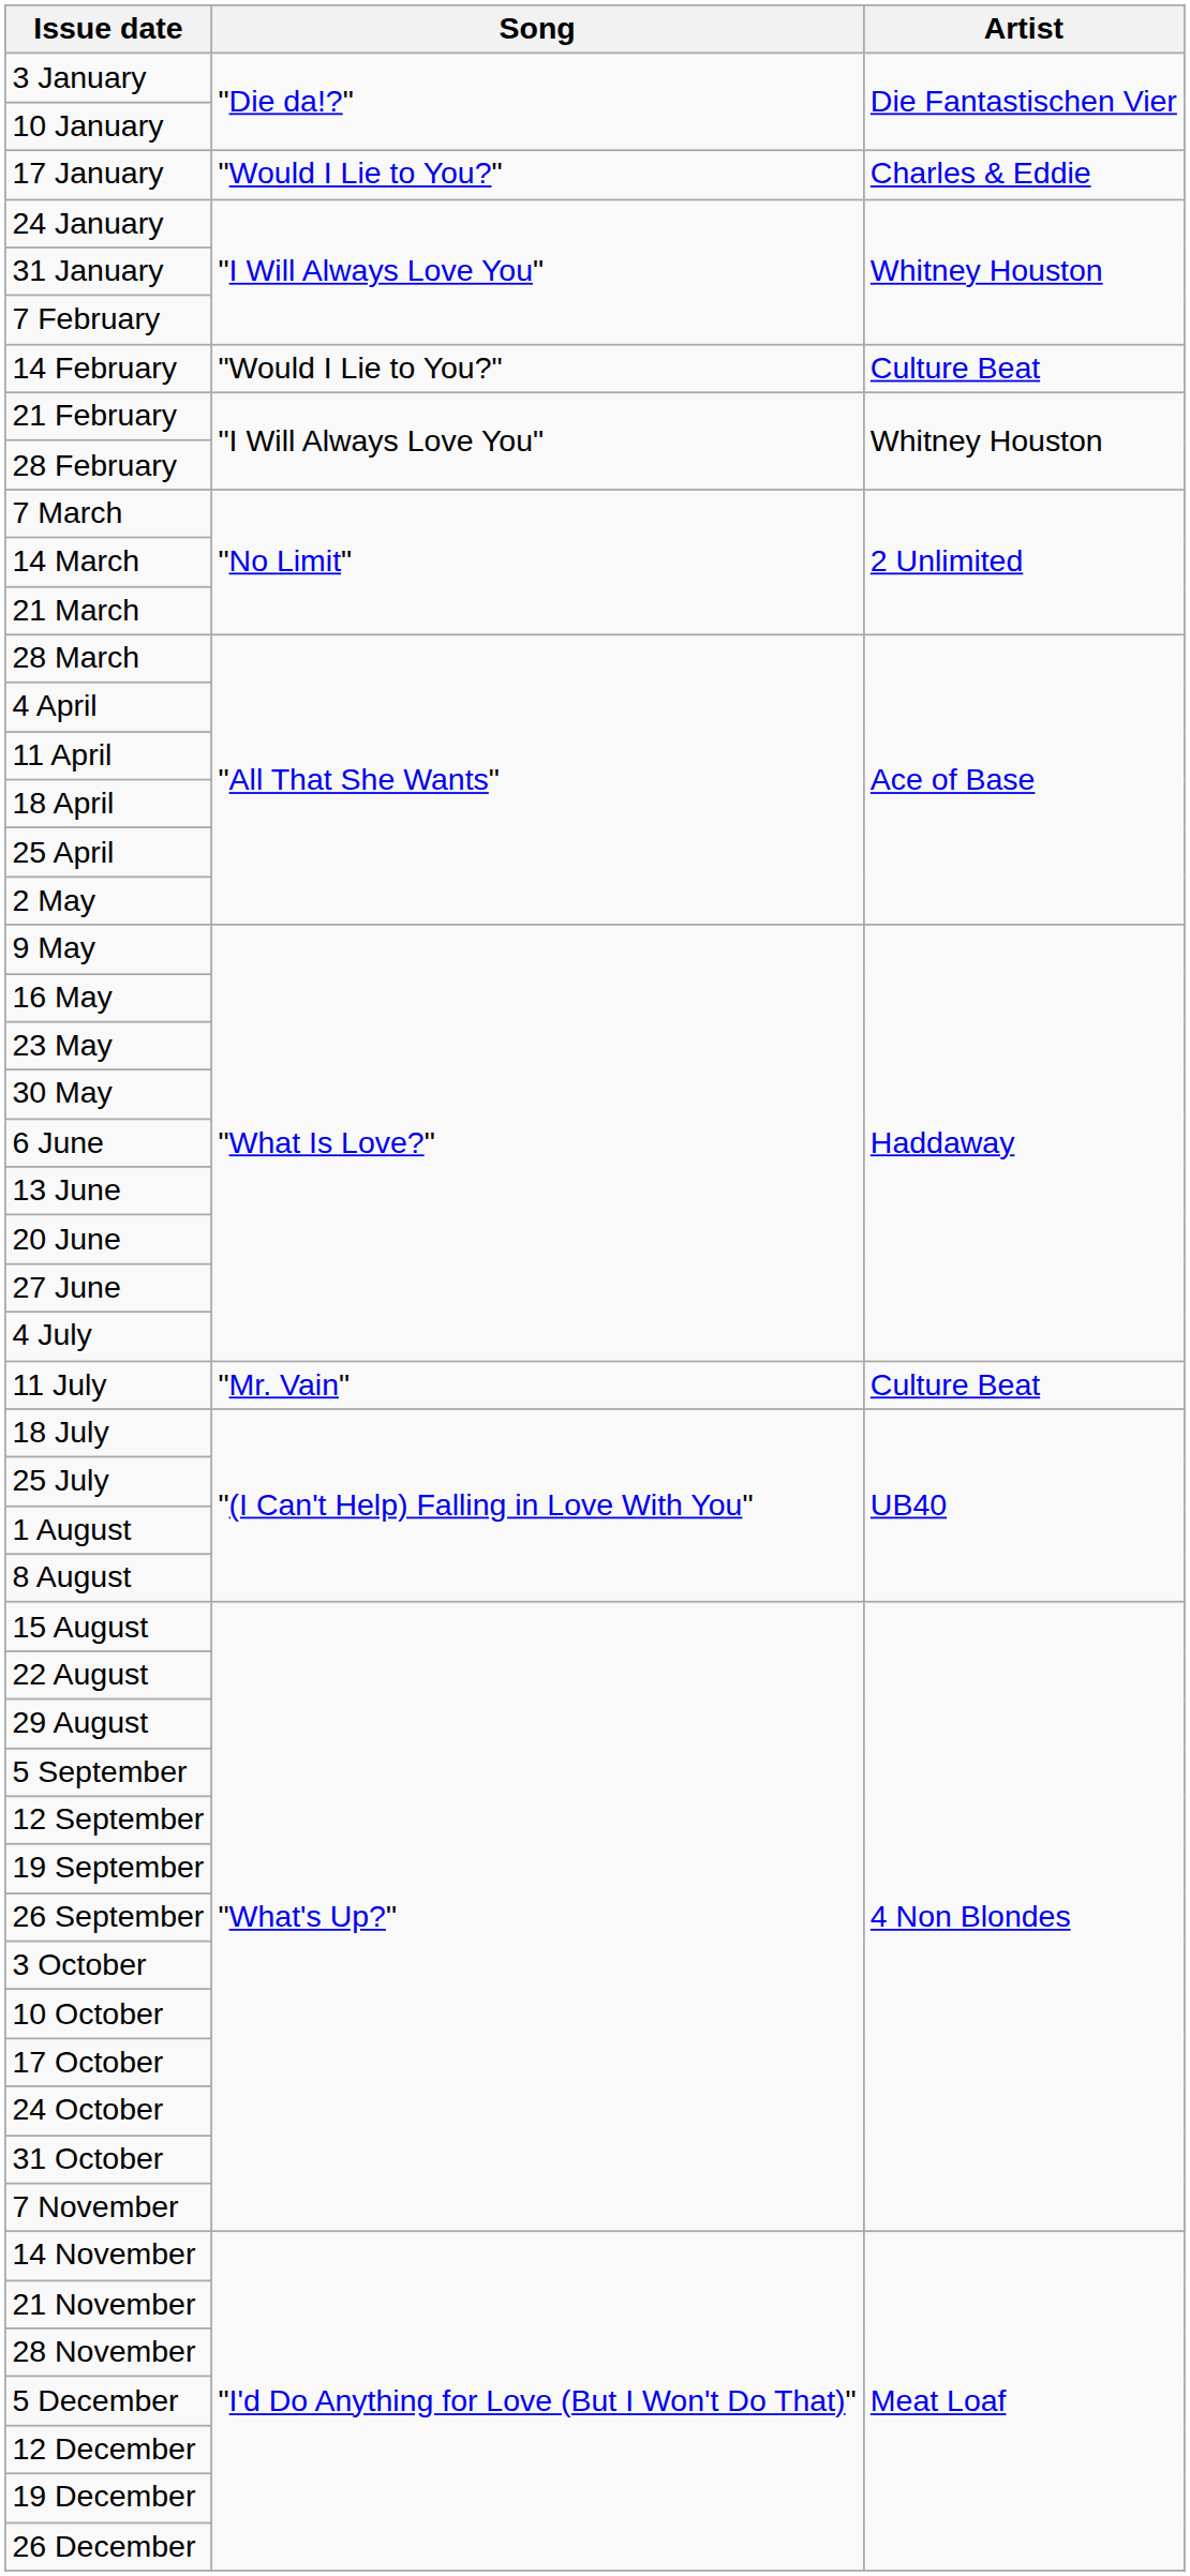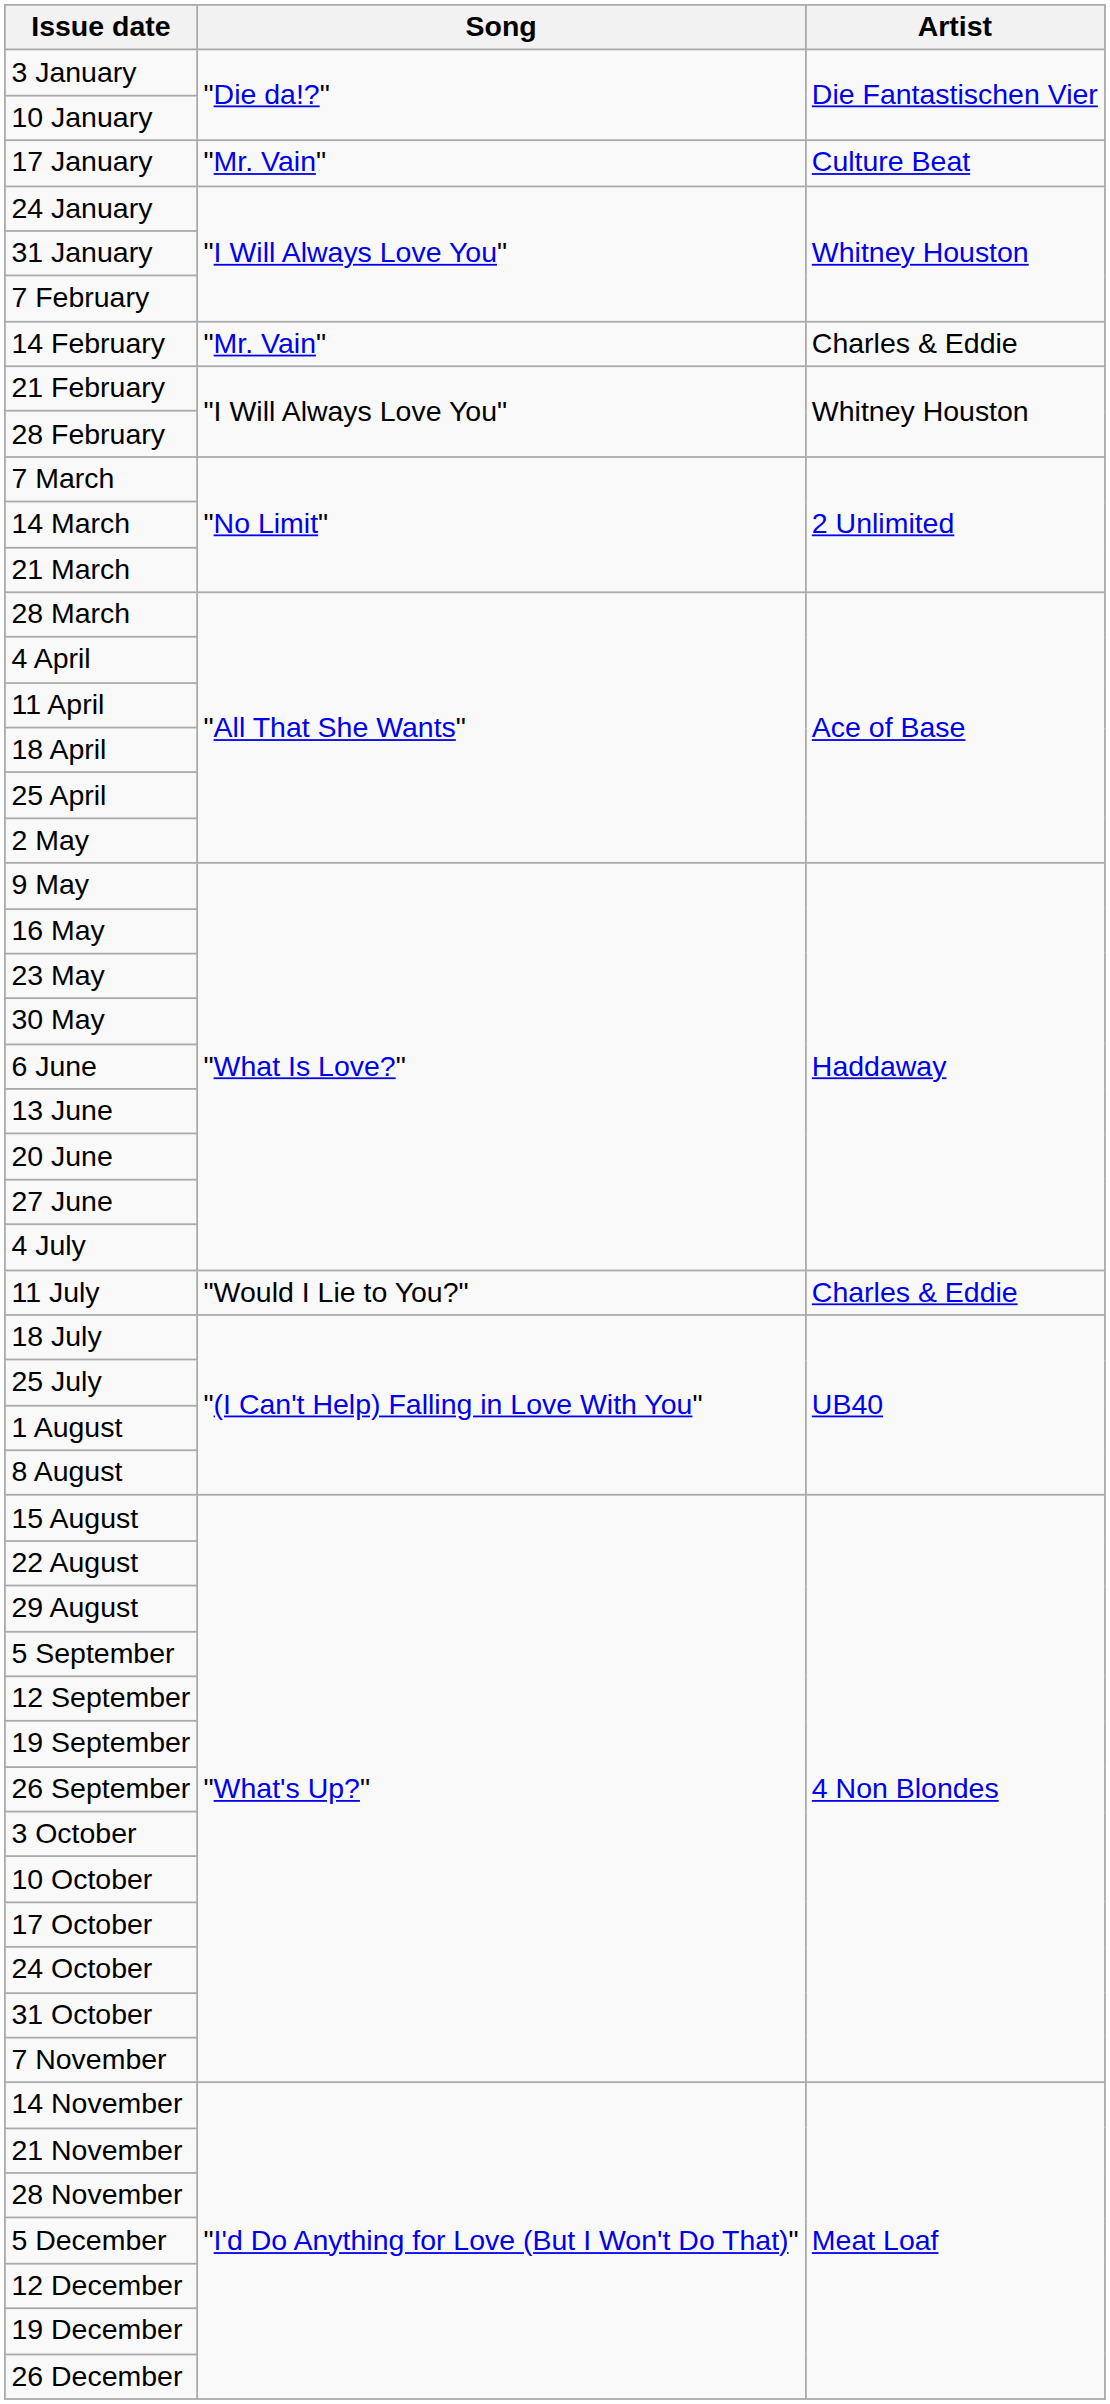17 January | Song: "Would I Lie to You?" -> "Mr. Vain"
17 January | Artist: Charles & Eddie -> Culture Beat
14 February | Song: "Would I Lie to You?" -> "Mr. Vain"
14 February | Artist: Culture Beat -> Charles & Eddie
11 July | Song: "Mr. Vain" -> "Would I Lie to You?"
11 July | Artist: Culture Beat -> Charles & Eddie
